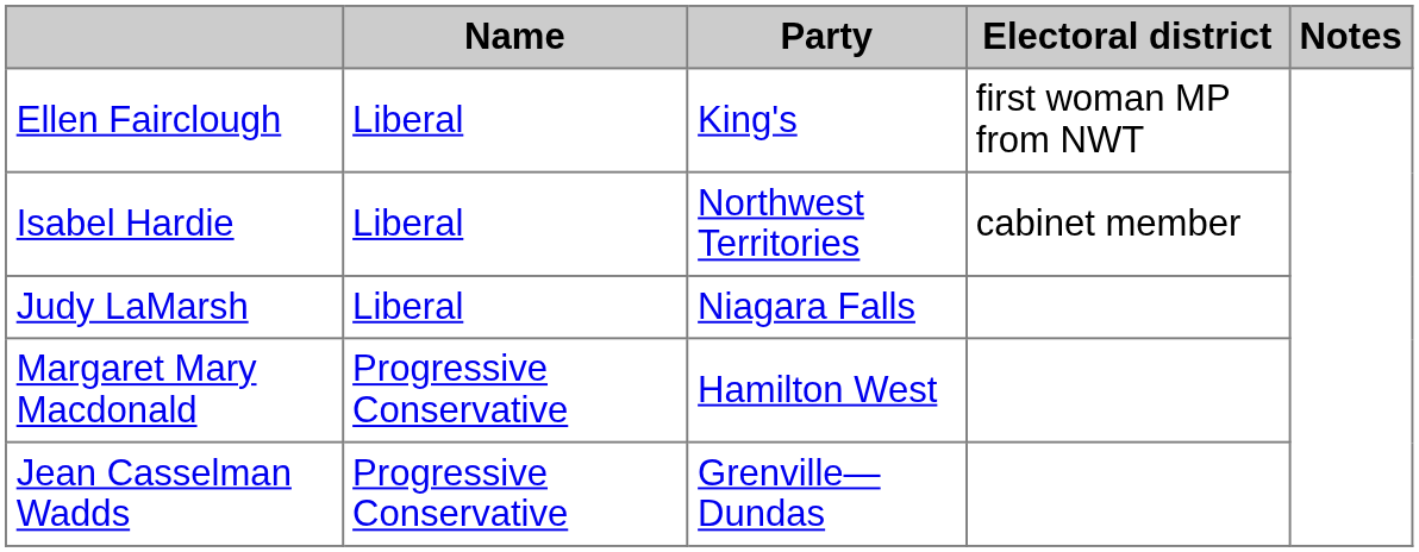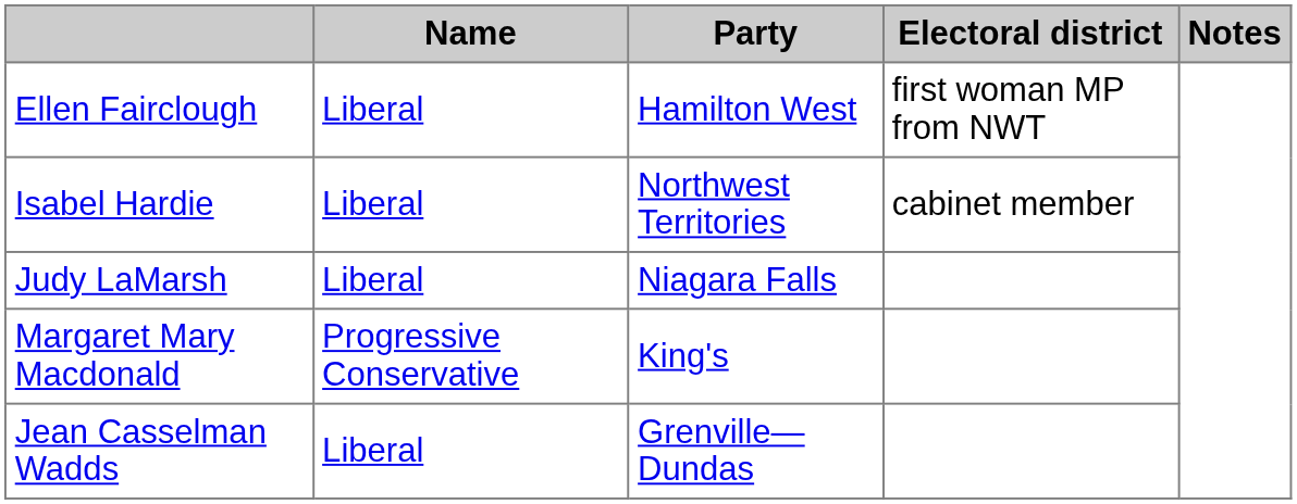Ellen Fairclough | Party: King's -> Hamilton West
Margaret Mary Macdonald | Party: Hamilton West -> King's
Jean Casselman Wadds | Name: Progressive Conservative -> Liberal
